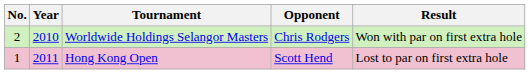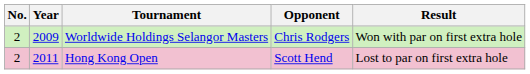Worldwide Holdings Selangor Masters | Year: 2010 -> 2009
Hong Kong Open | No.: 1 -> 2
